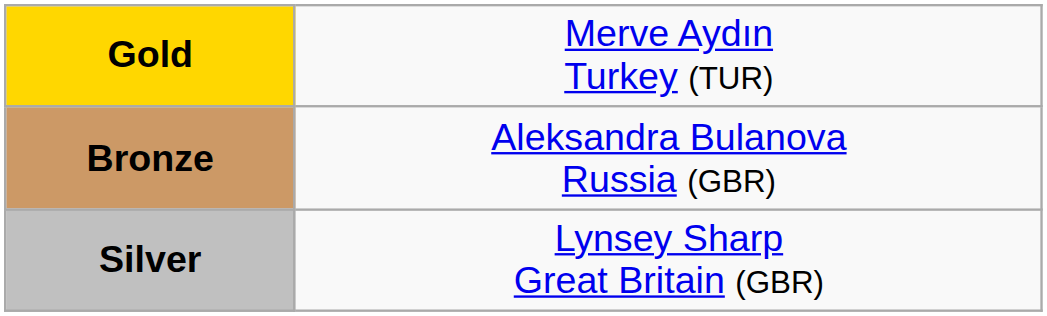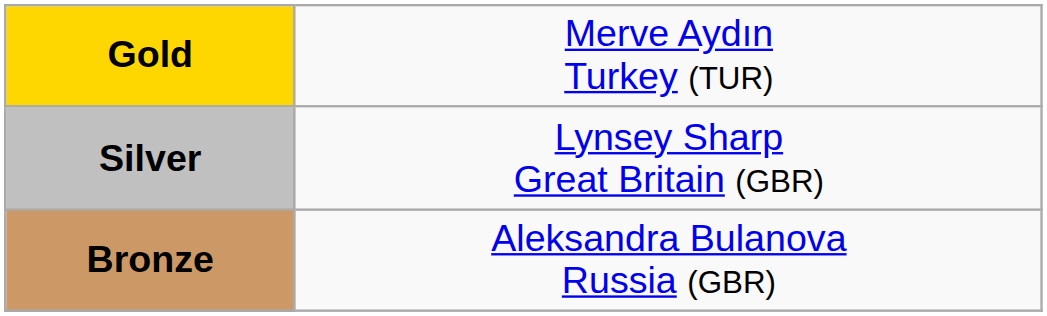rows swapped: Silver <-> Bronze
